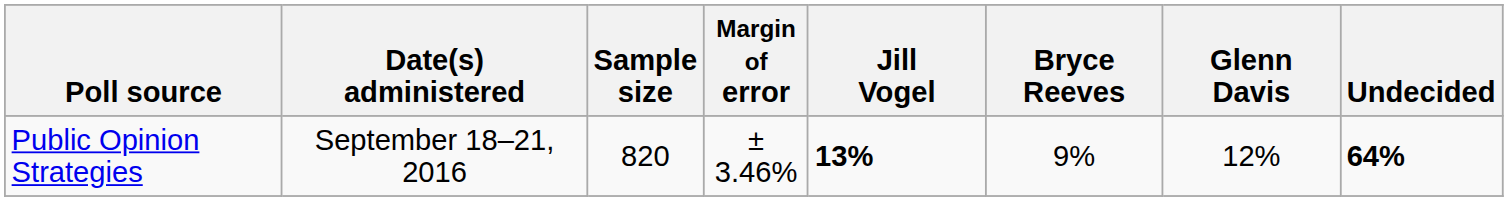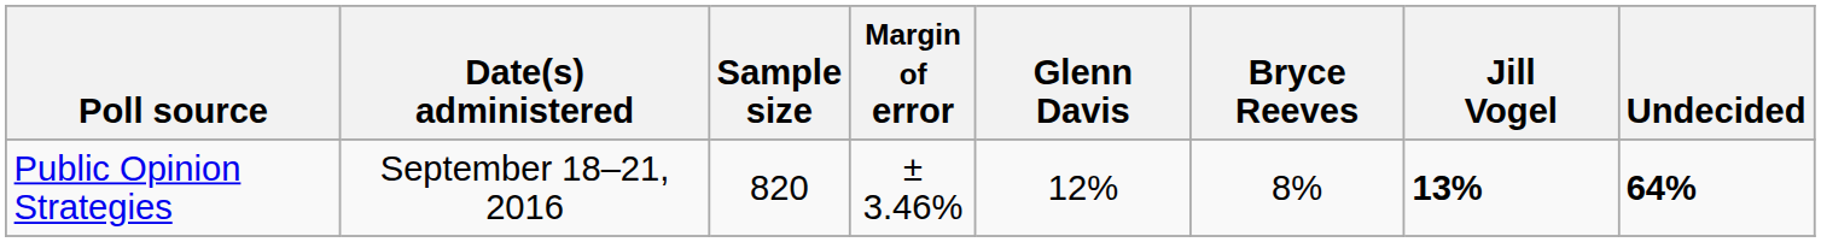columns swapped: Glenn Davis <-> Jill Vogel
Public Opinion Strategies | Bryce Reeves: 9% -> 8%
